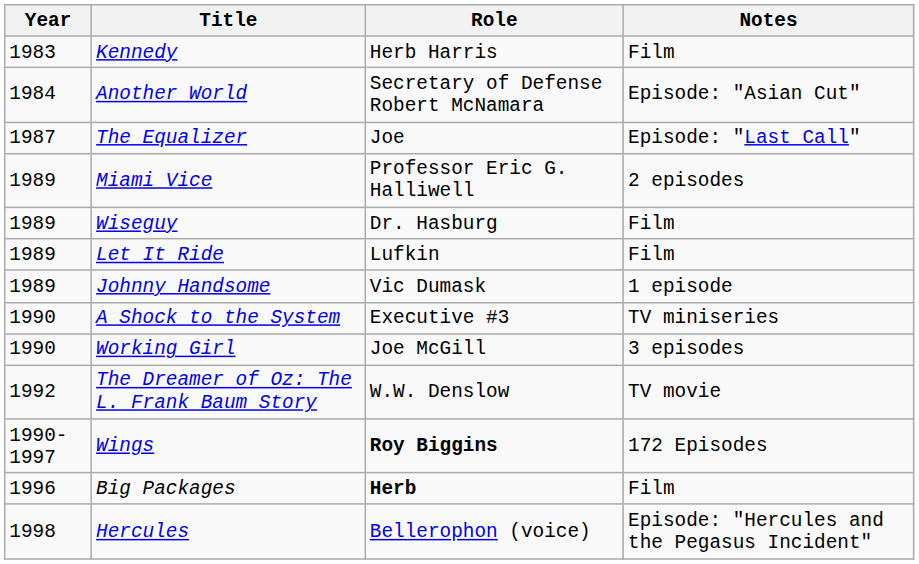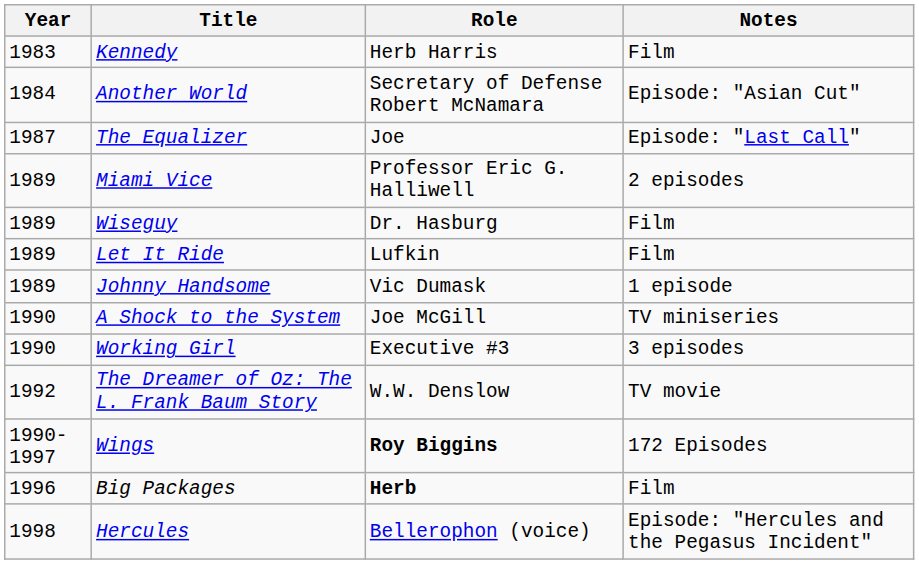A Shock to the System | Role: Executive #3 -> Joe McGill
Working Girl | Role: Joe McGill -> Executive #3
